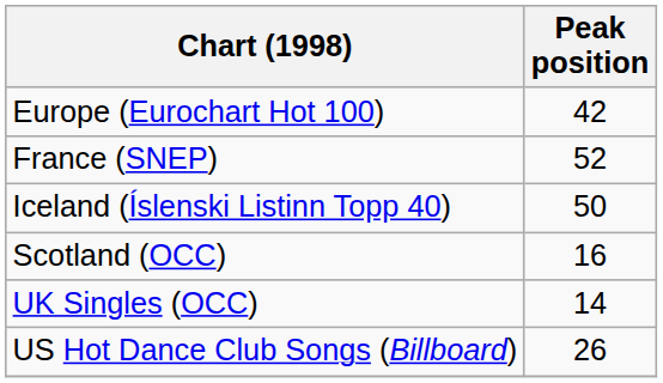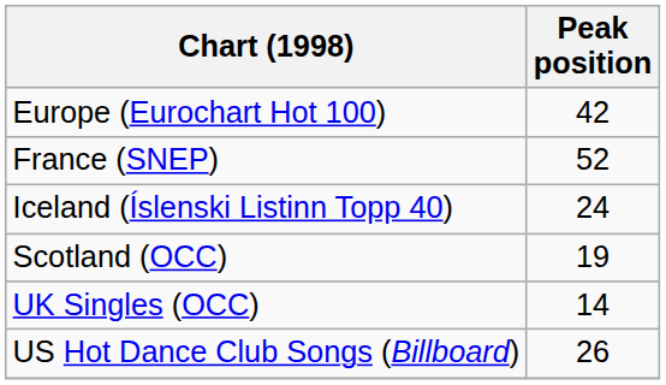Iceland (Íslenski Listinn Topp 40) | Peak position: 50 -> 24
Scotland (OCC) | Peak position: 16 -> 19
